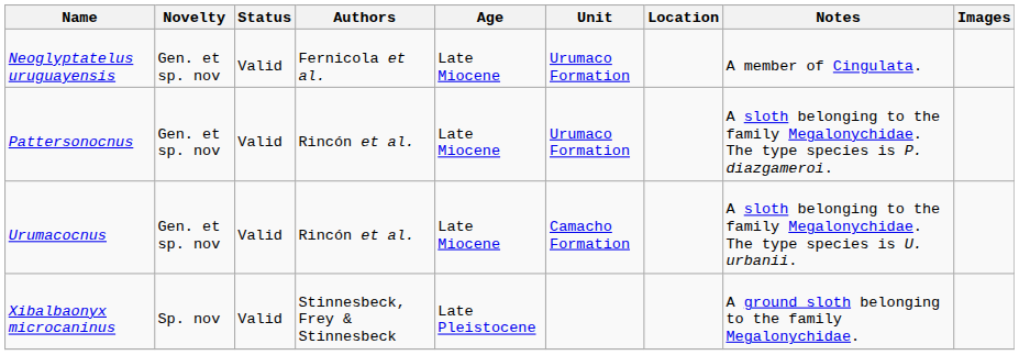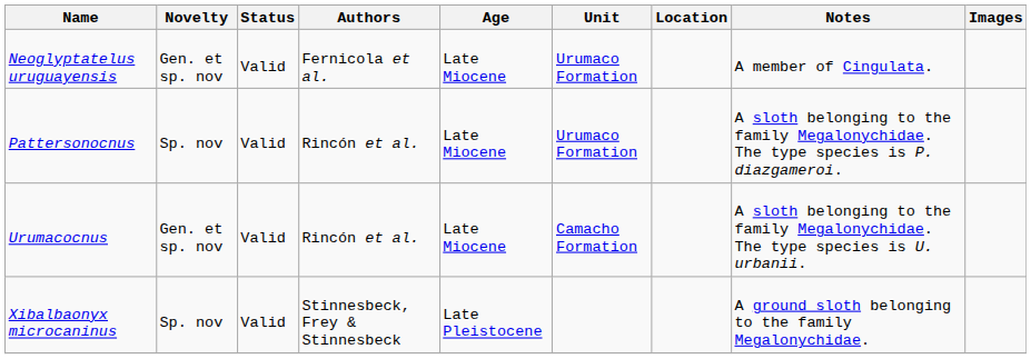Pattersonocnus | Novelty: Gen. et sp. nov -> Sp. nov
